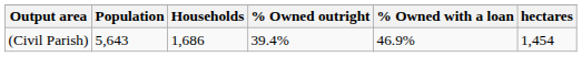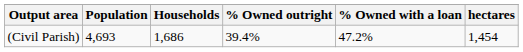(Civil Parish) | Population: 5,643 -> 4,693
(Civil Parish) | % Owned with a loan: 46.9% -> 47.2%
